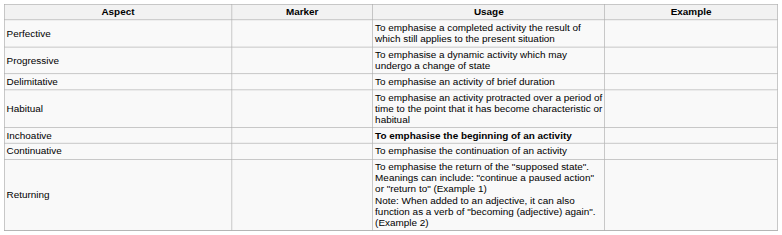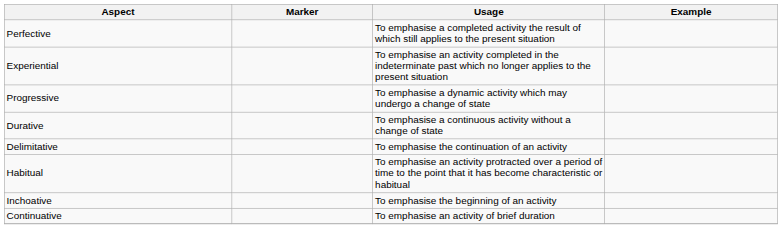+ row: Experiential | To emphasise an activity completed in the indeterminate past which no longer applies to the present situation
+ row: Durative | To emphasise a continuous activity without a change of state
Delimitative | Usage: To emphasise an activity of brief duration -> To emphasise the continuation of an activity
Inchoative | Usage: bold -> normal
Continuative | Usage: To emphasise the continuation of an activity -> To emphasise an activity of brief duration
- row: Returning | To emphasise the return of the "supposed state". Meanings can include: "continue a paused action" or "return to" (Example 1) Note: When added to an adjective, it can also function as a verb of "becoming (adjective) again". (Example 2)
